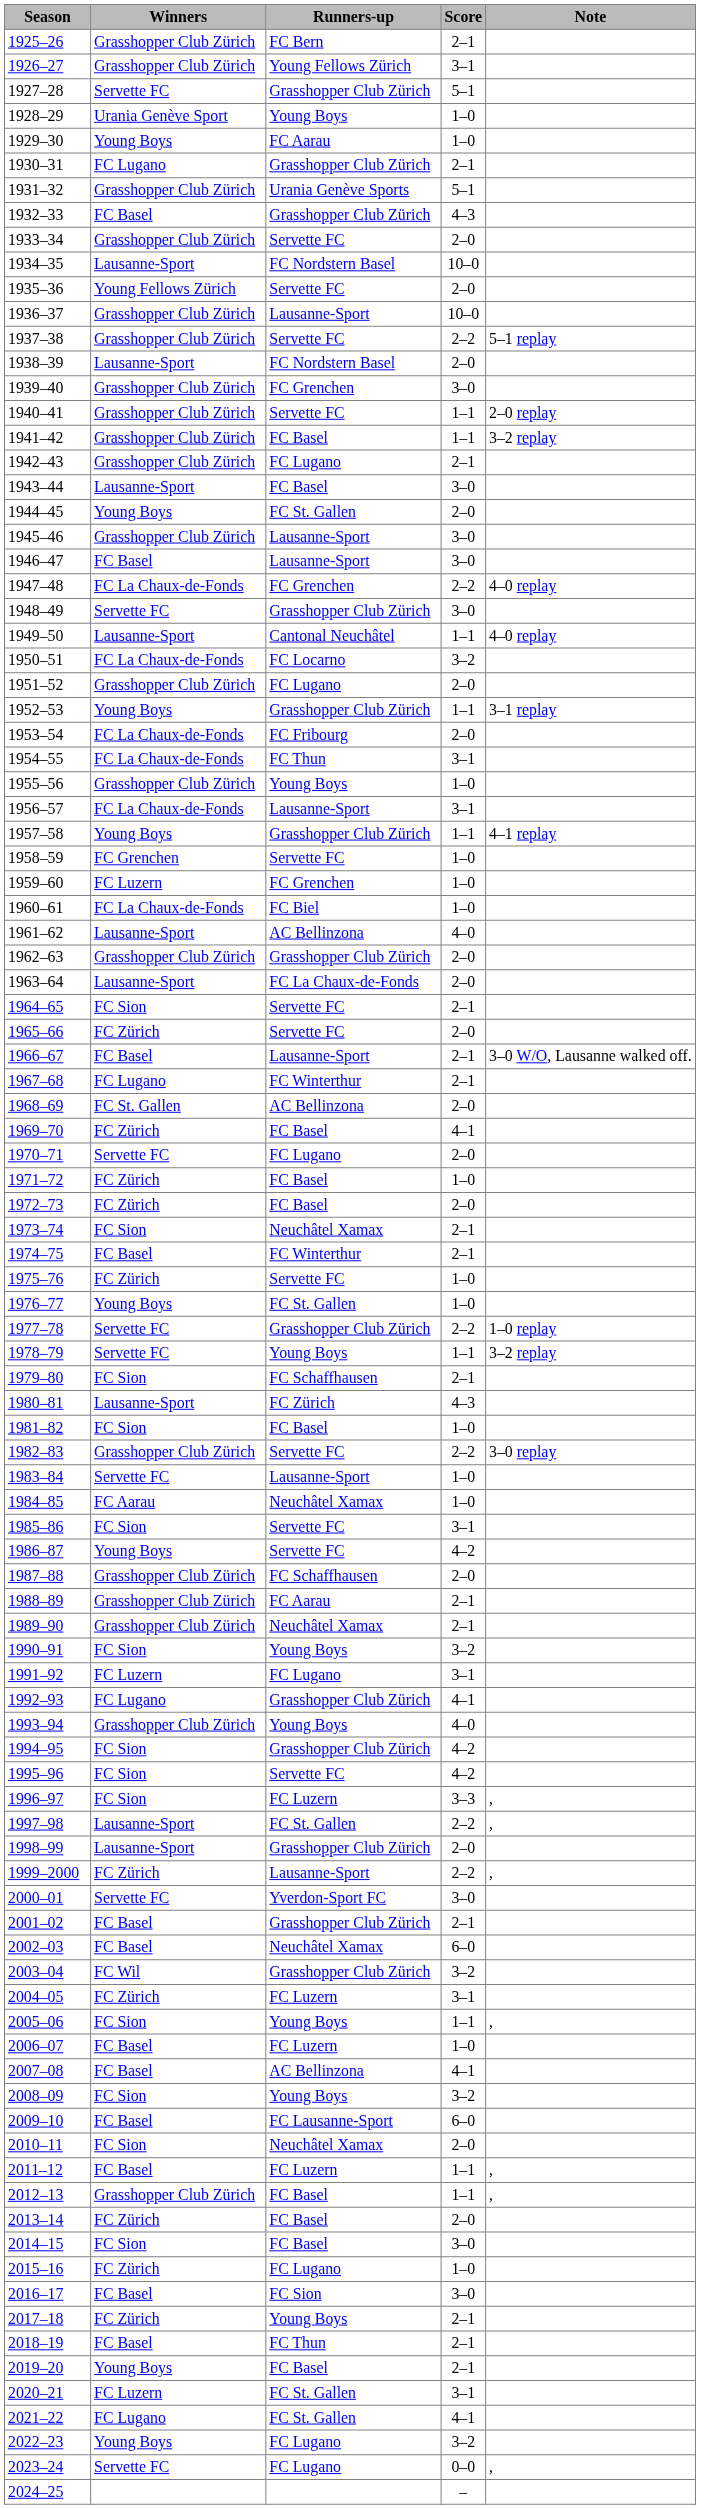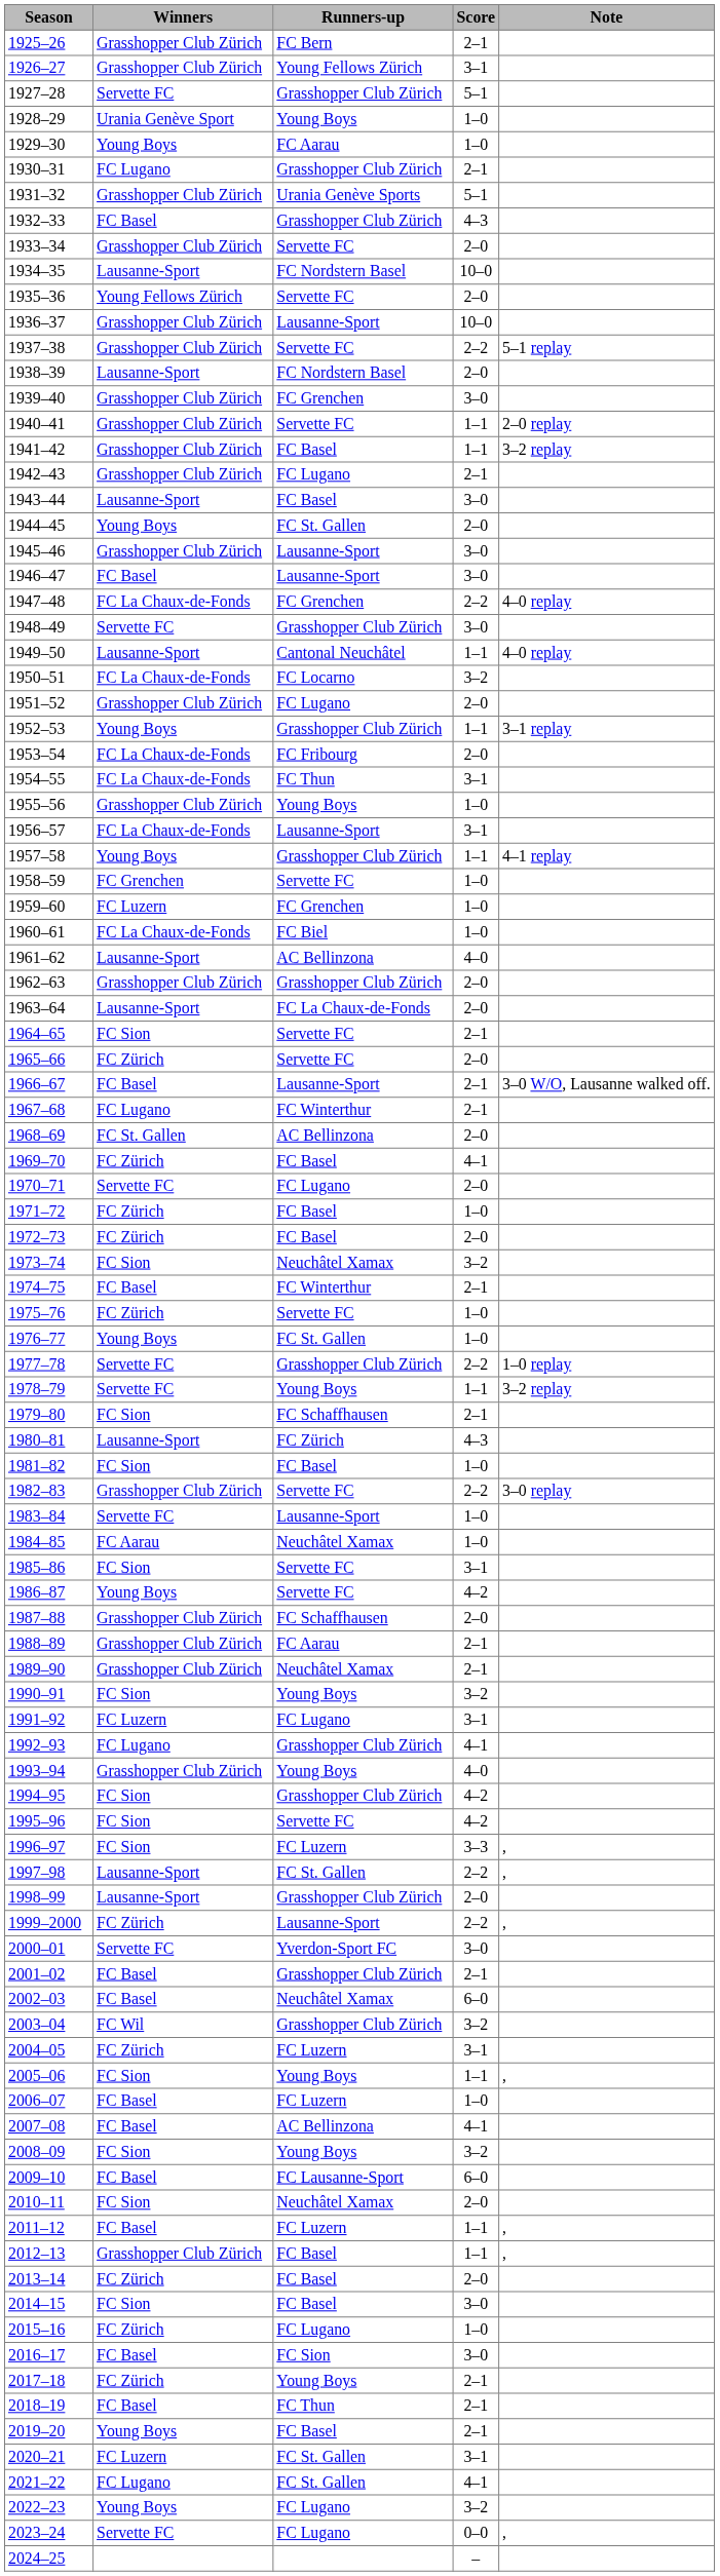1973–74 | Score: 2–1 -> 3–2
